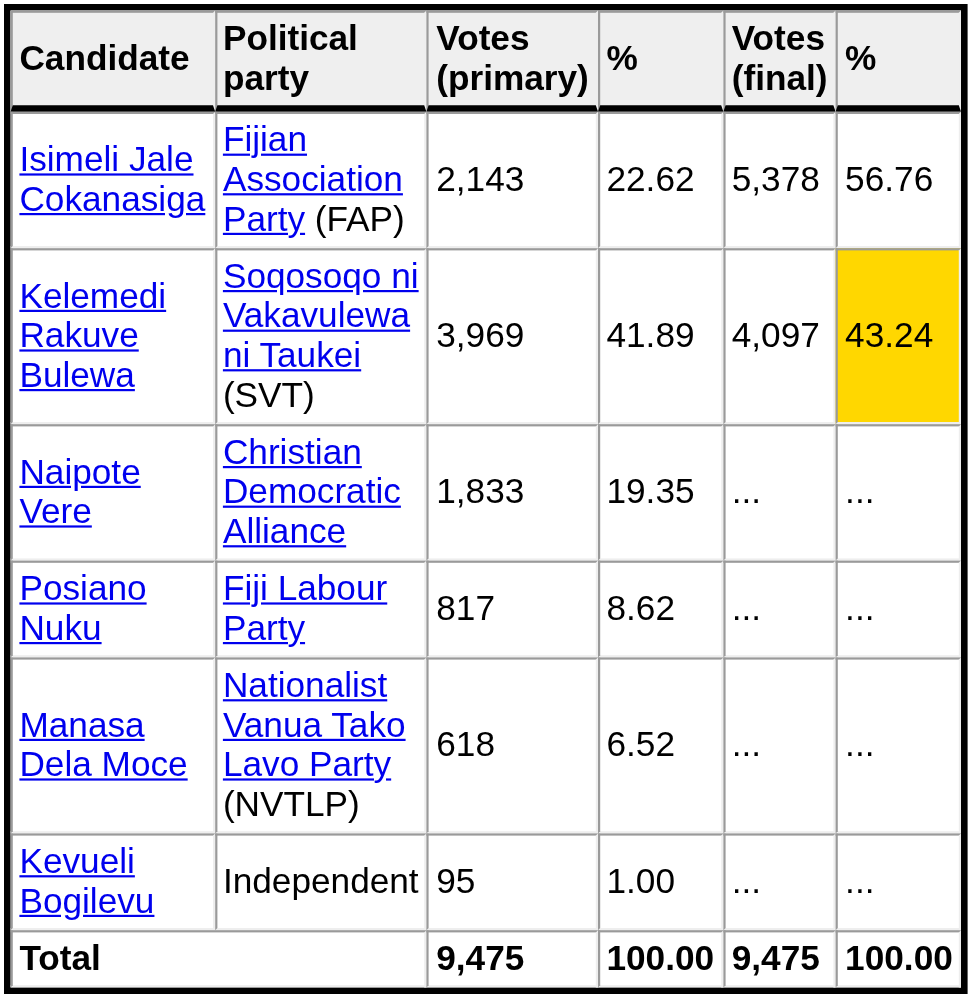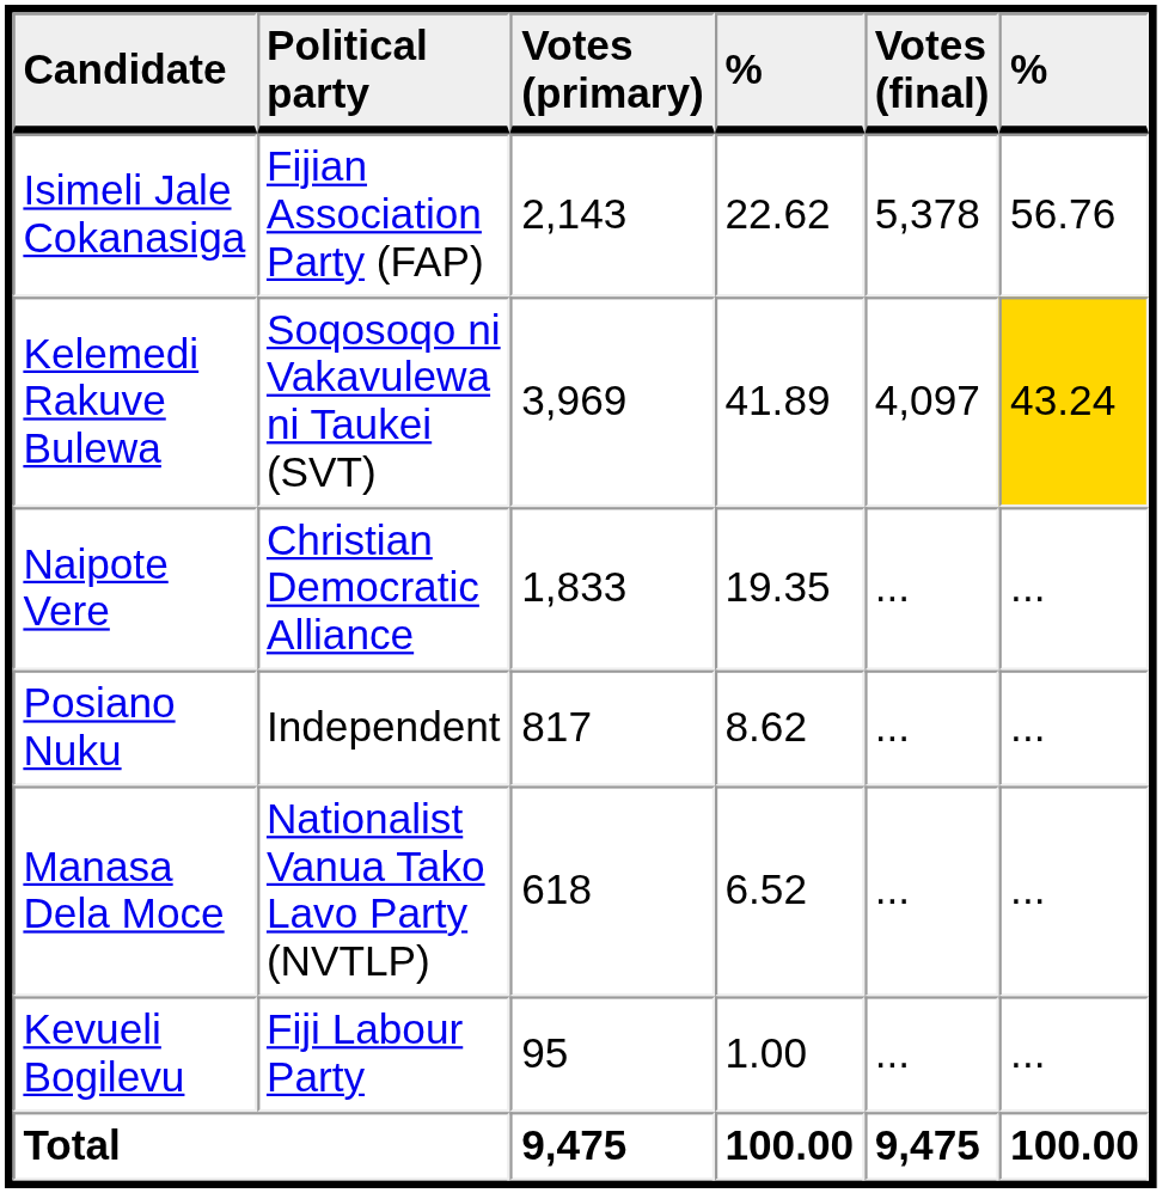Posiano Nuku | Political party: Fiji Labour Party -> Independent
Kevueli Bogilevu | Political party: Independent -> Fiji Labour Party
